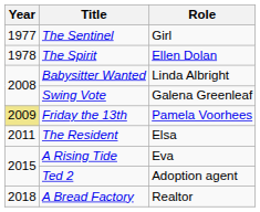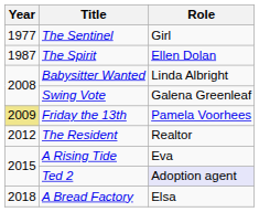The Spirit | Year: 1978 -> 1987
The Resident | Year: 2011 -> 2012
The Resident | Role: Elsa -> Realtor
Ted 2 | Role: no background -> lavender background
A Bread Factory | Role: Realtor -> Elsa
